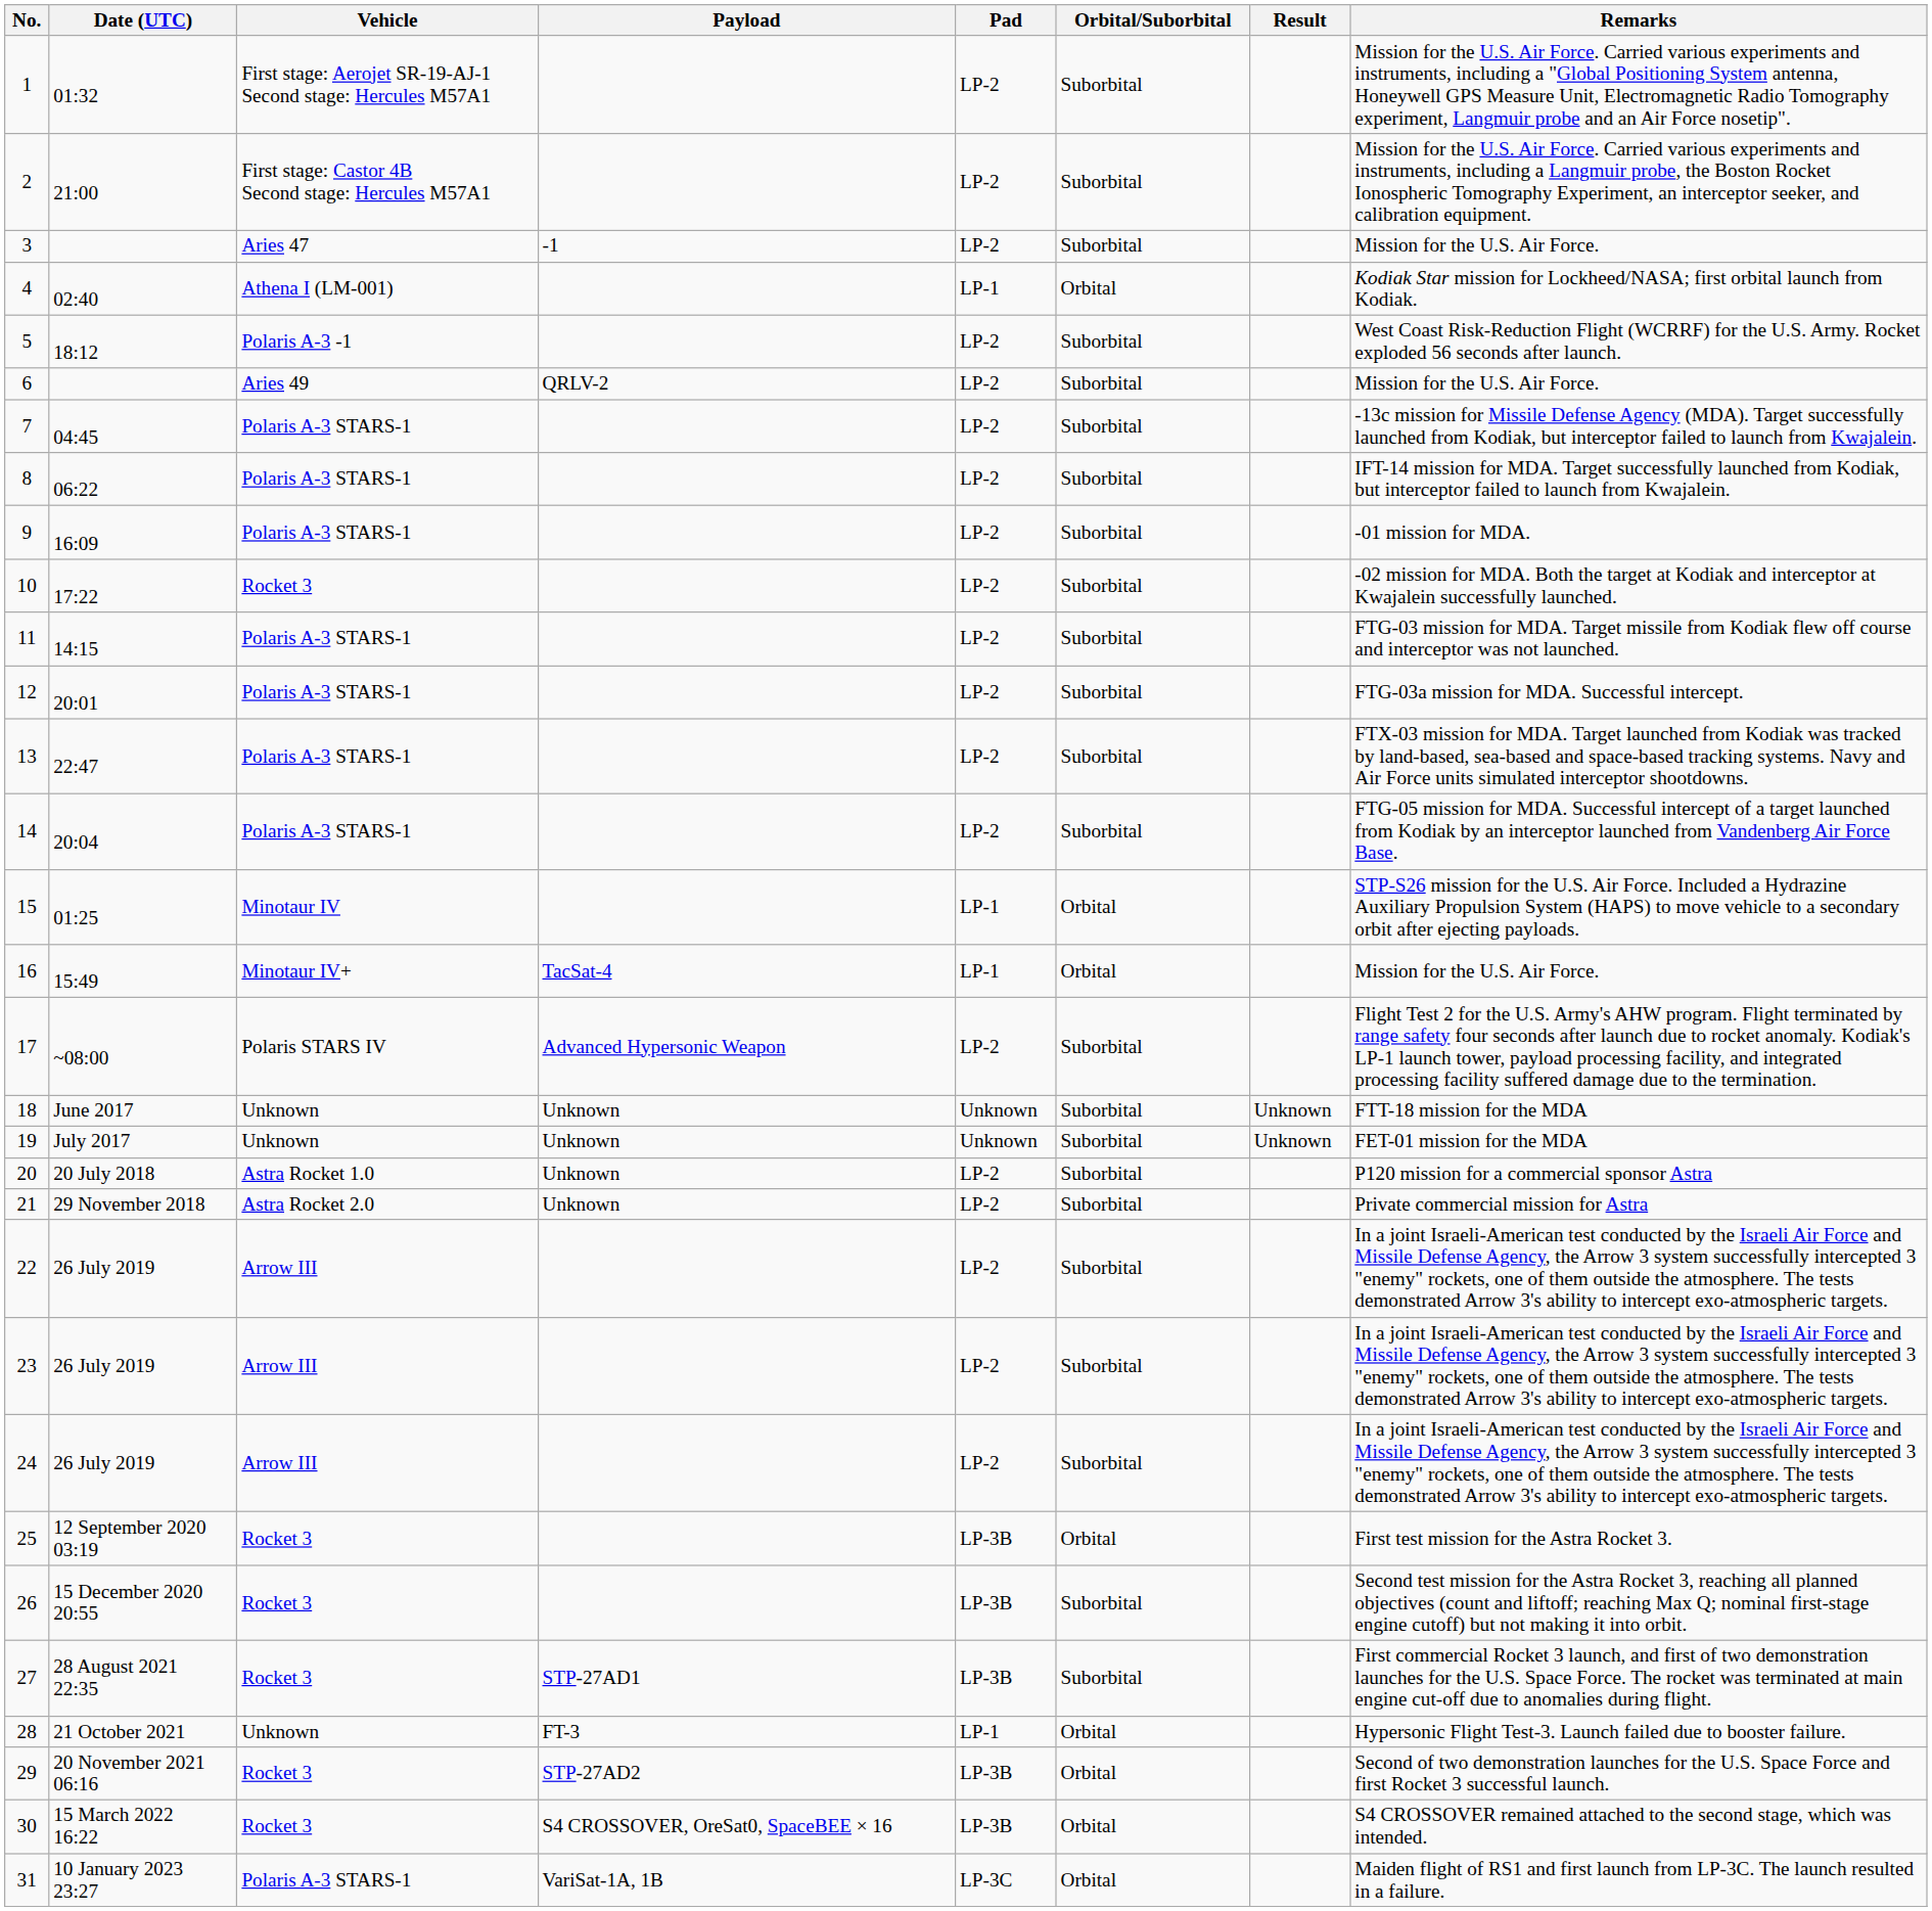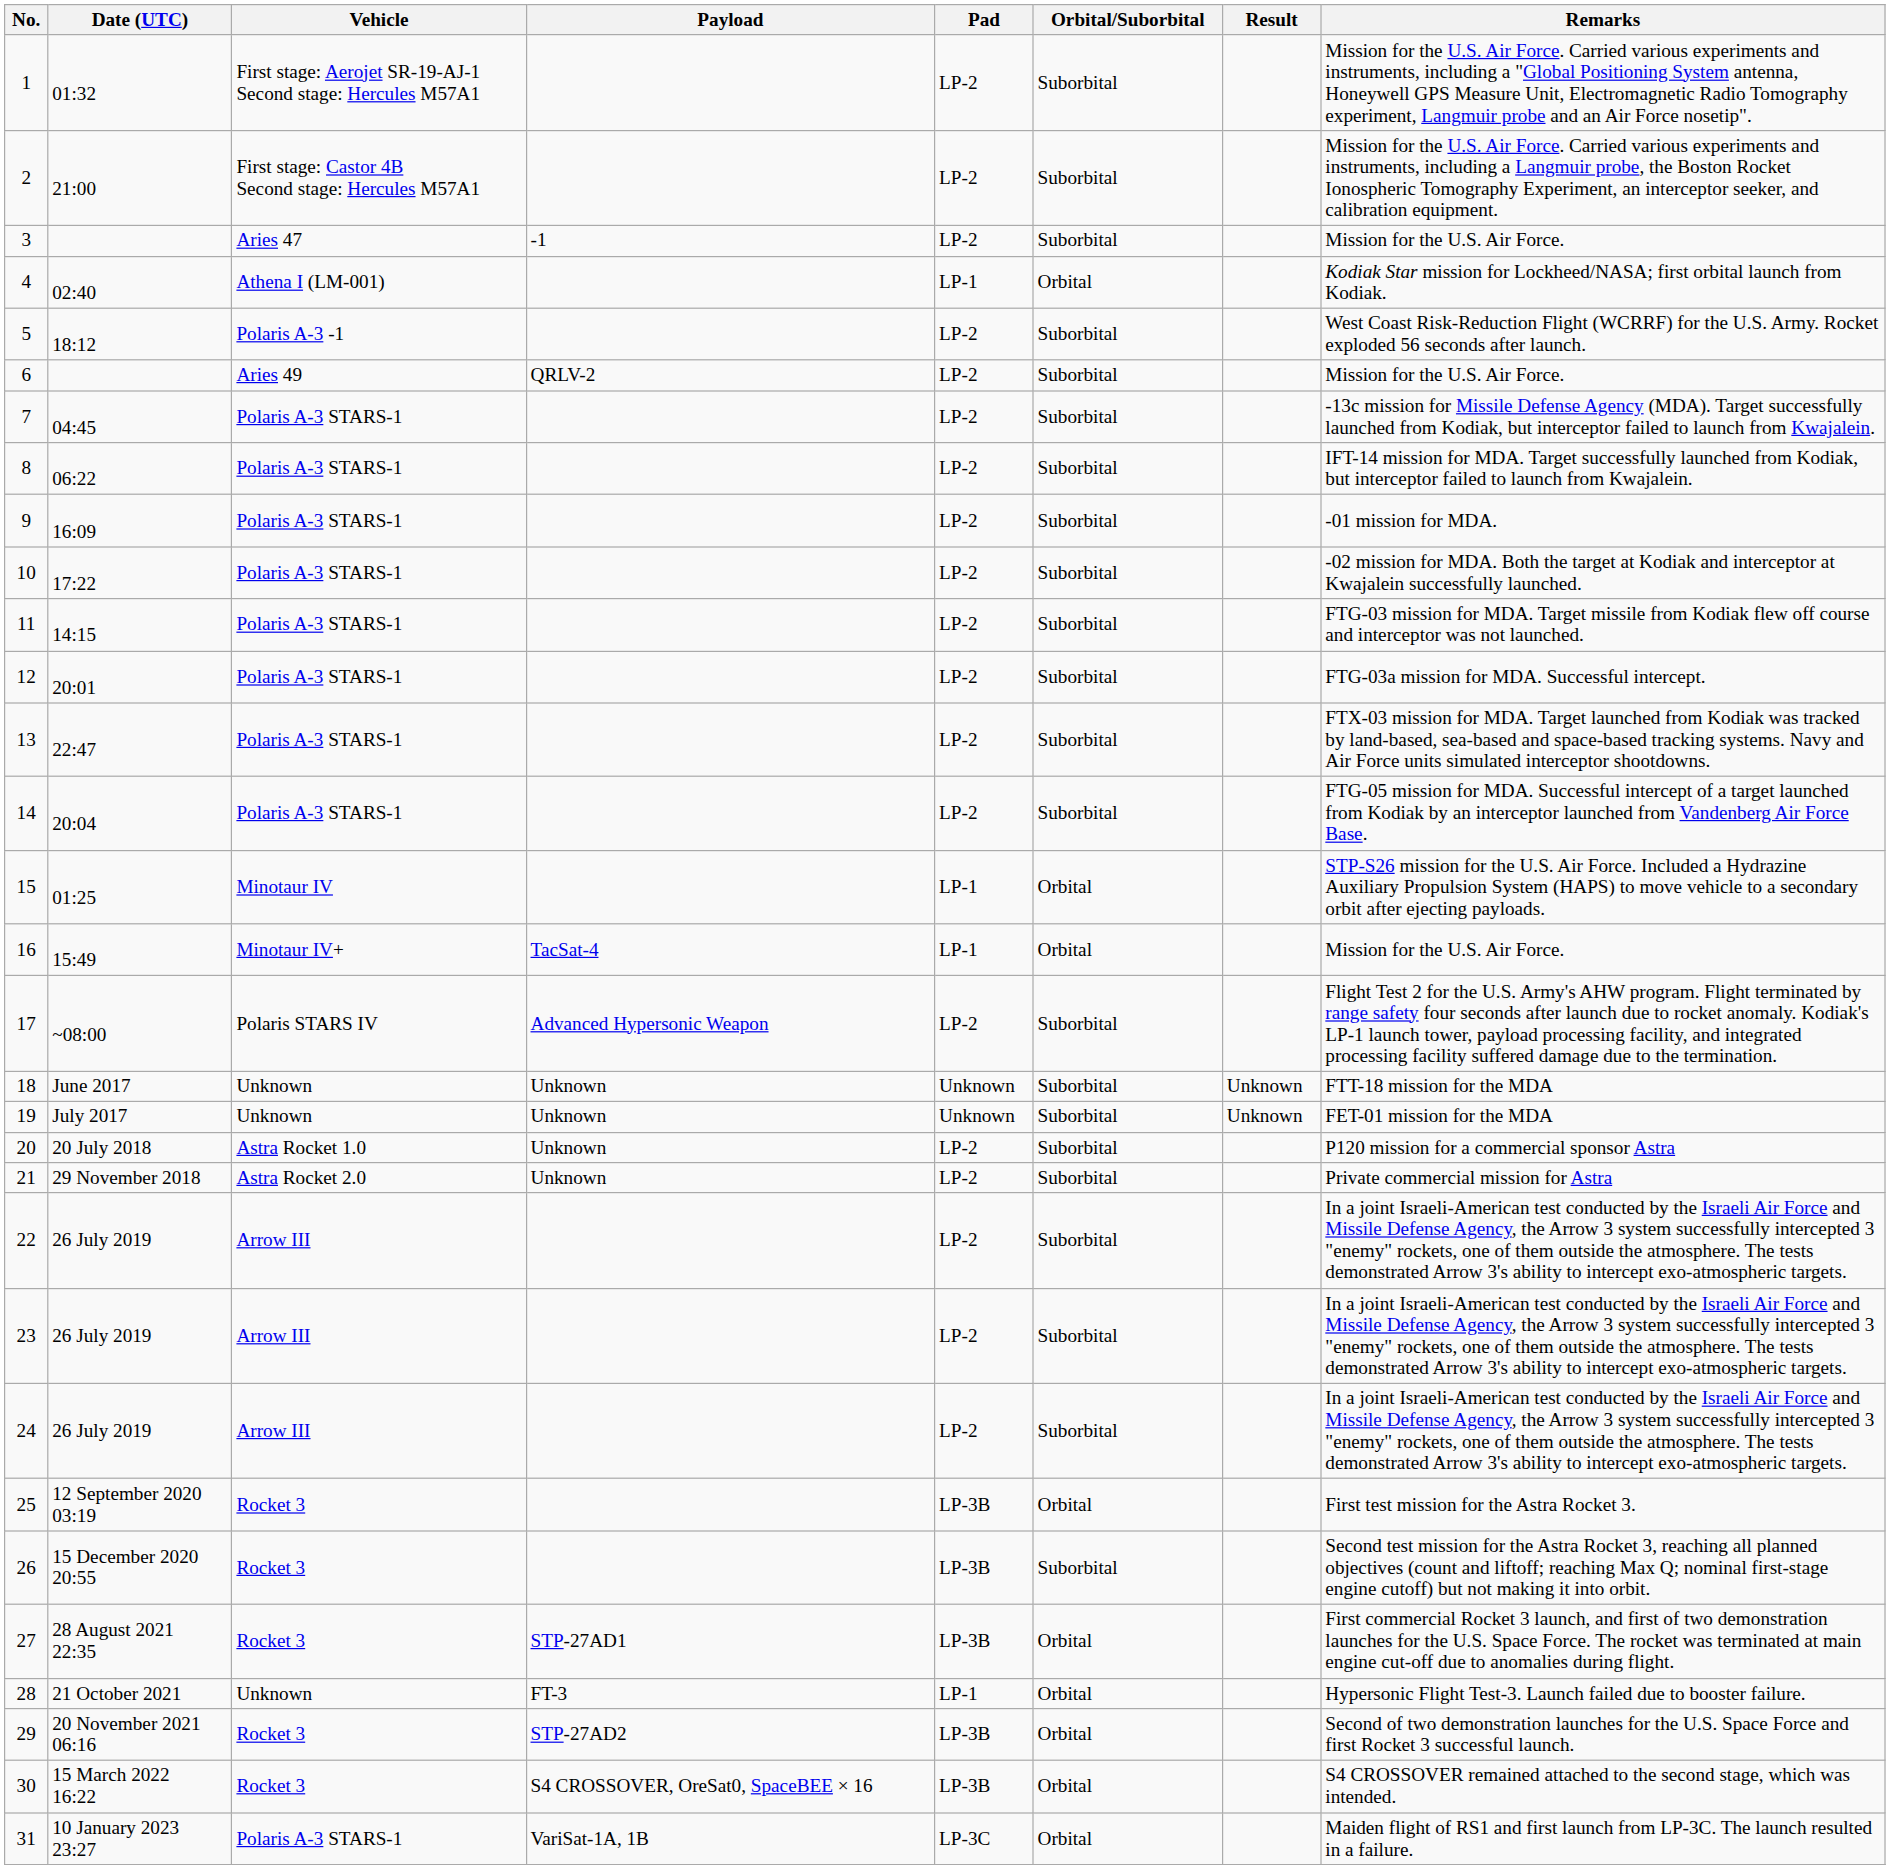10 | Vehicle: Rocket 3 -> Polaris A-3 STARS-1
27 | Orbital/Suborbital: Suborbital -> Orbital
